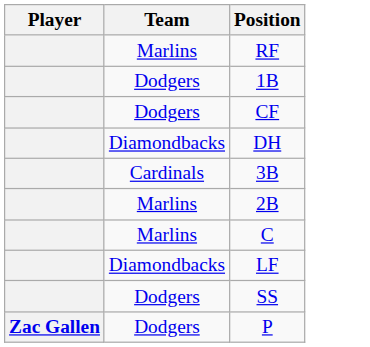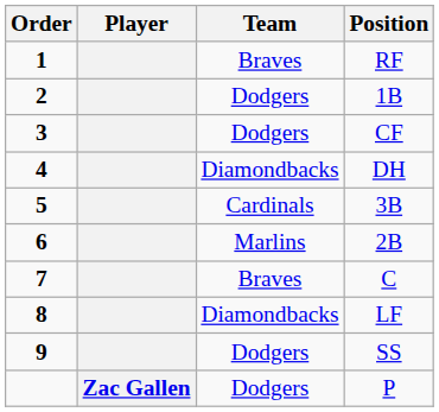+ column: Order | 1 | 2 | 3 | 4 | 5 | 6 | 7 | 8 | 9
RF | Team: Marlins -> Braves
C | Team: Marlins -> Braves
